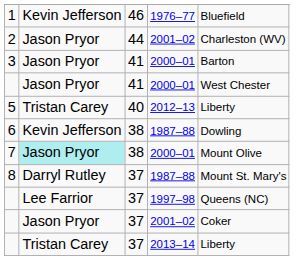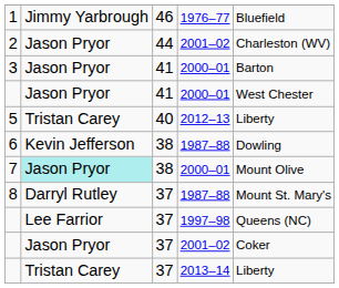1 | column 2: Kevin Jefferson -> Jimmy Yarbrough
